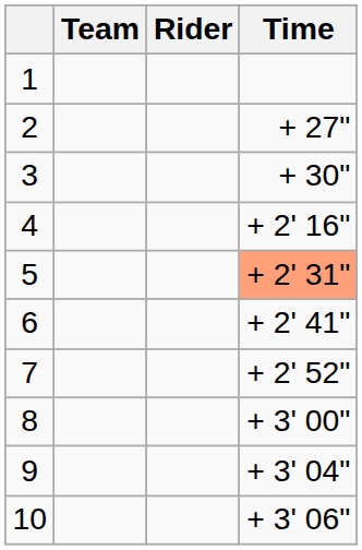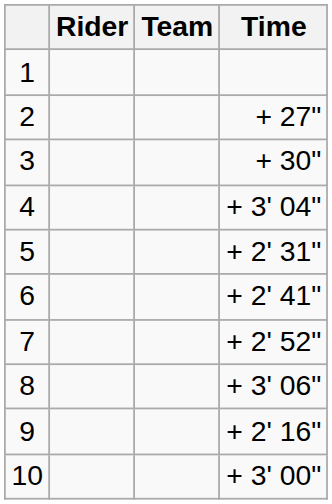columns swapped: Rider <-> Team
4 | Time: + 2' 16" -> + 3' 04"
5 | Time: lightsalmon background -> no background
8 | Time: + 3' 00" -> + 3' 06"
9 | Time: + 3' 04" -> + 2' 16"
10 | Time: + 3' 06" -> + 3' 00"
